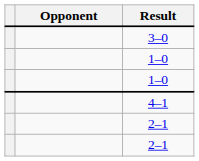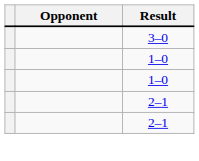- row: 4–1
